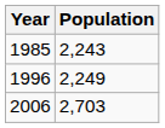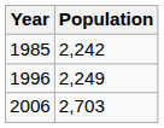1985 | Population: 2,243 -> 2,242
